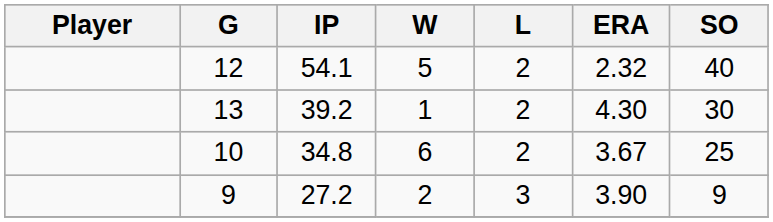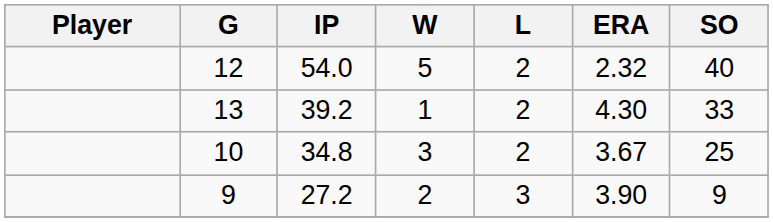12 | IP: 54.1 -> 54.0
13 | SO: 30 -> 33
10 | W: 6 -> 3
